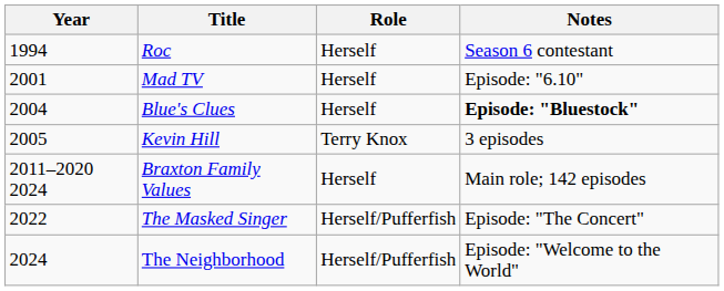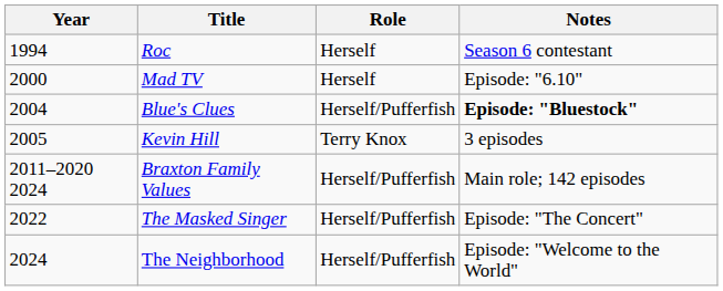Mad TV | Year: 2001 -> 2000
Blue's Clues | Role: Herself -> Herself/Pufferfish
Braxton Family Values | Role: Herself -> Herself/Pufferfish
